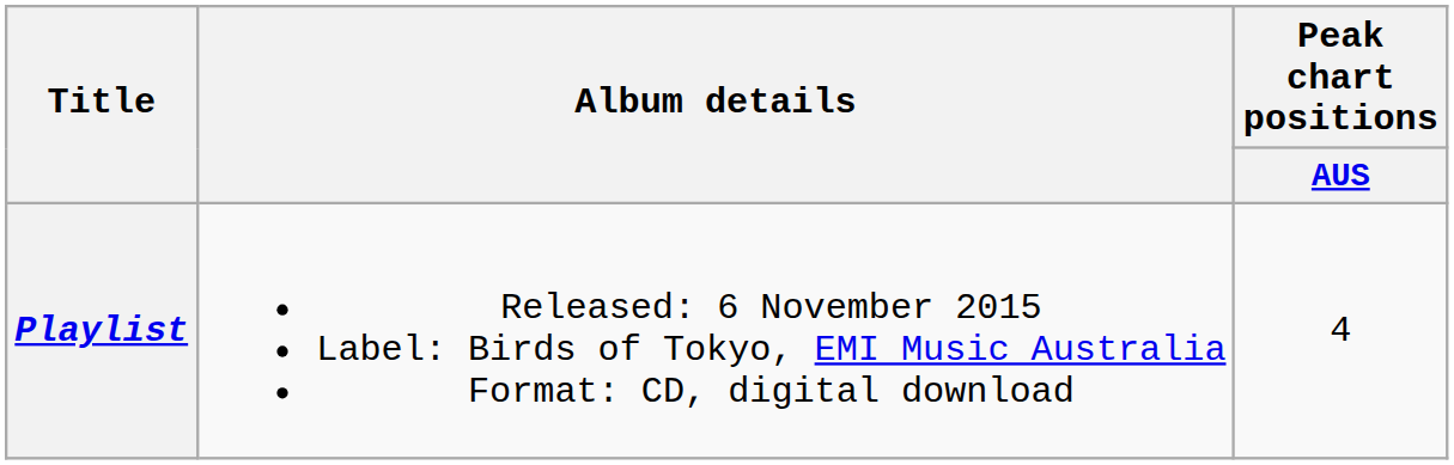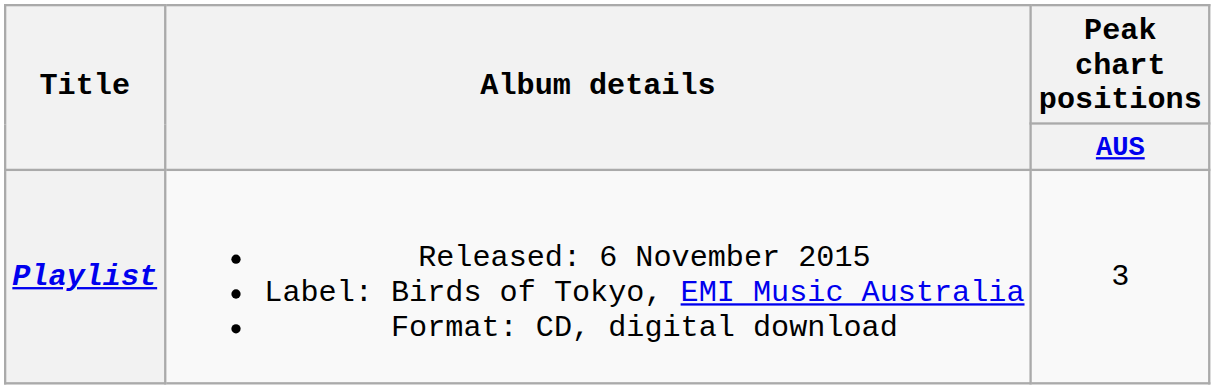Playlist | Peak chart positions / AUS: 4 -> 3
